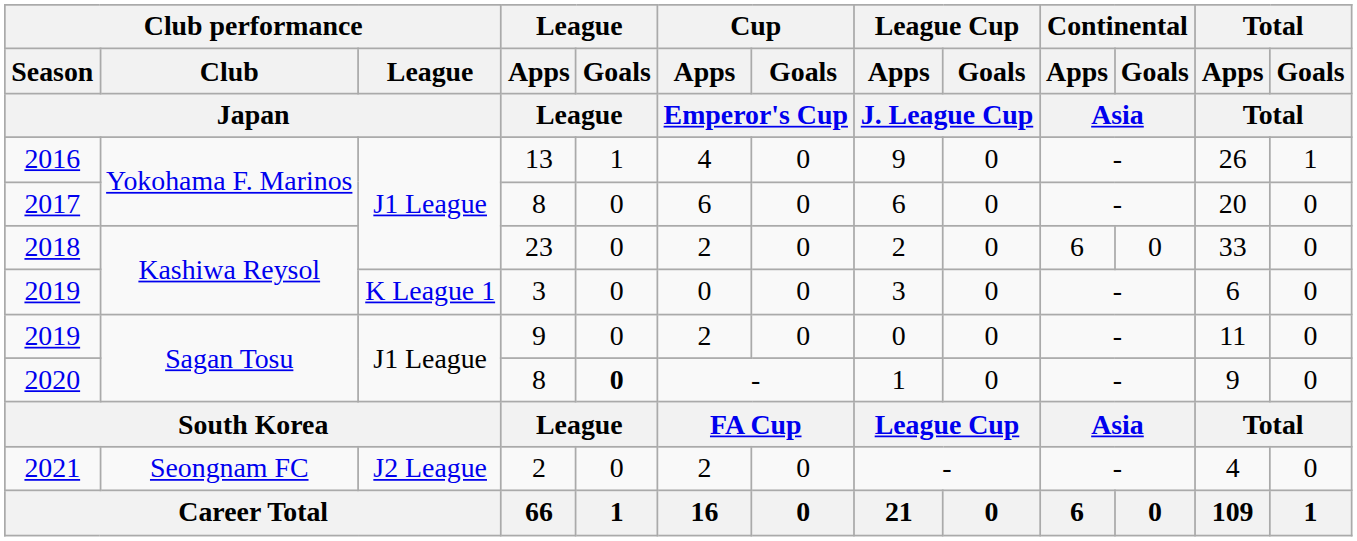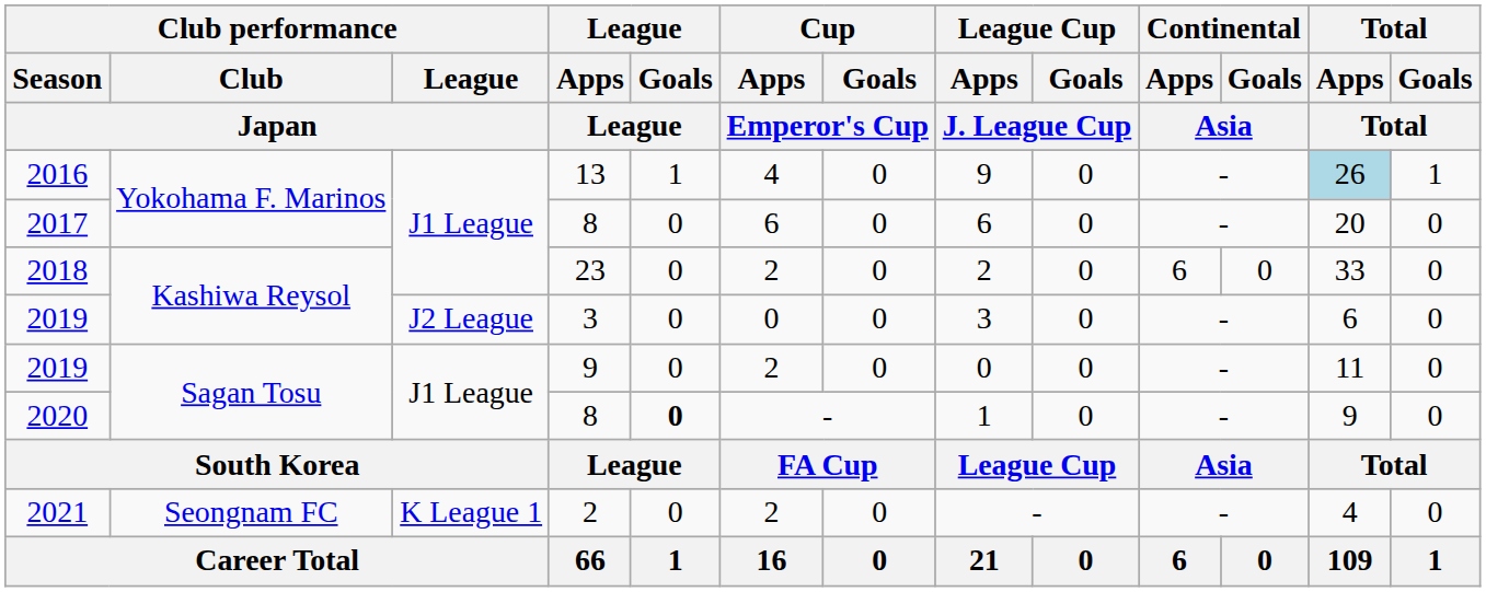2016 | Total / Apps / Total: no background -> lightblue background
2019 / 3 | Club performance / League / Japan: K League 1 -> J2 League
2021 | Club performance / League / Japan: J2 League -> K League 1
